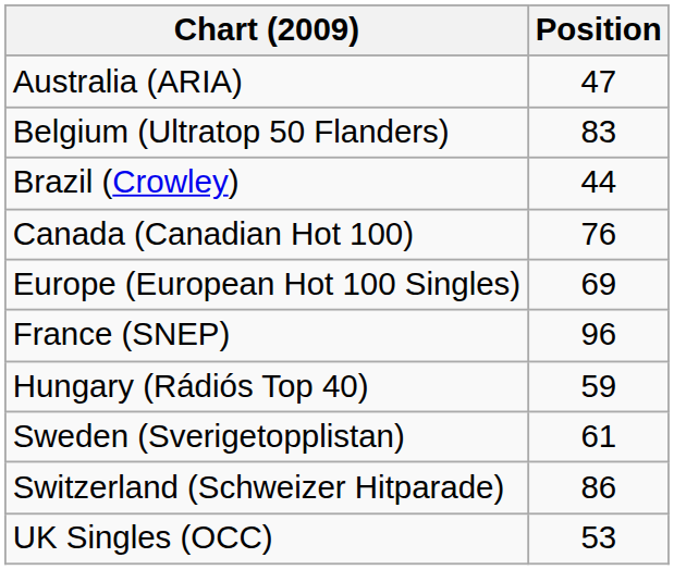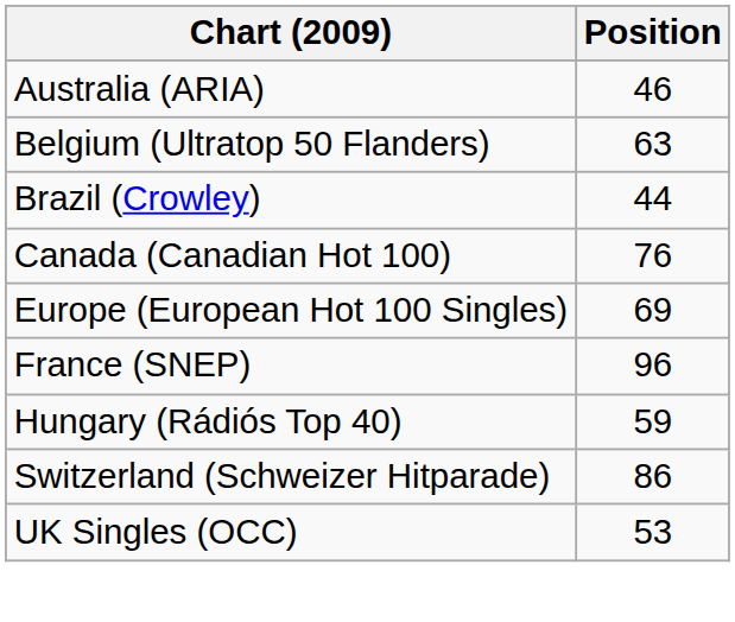Australia (ARIA) | Position: 47 -> 46
Belgium (Ultratop 50 Flanders) | Position: 83 -> 63
- row: Sweden (Sverigetopplistan) | 61
